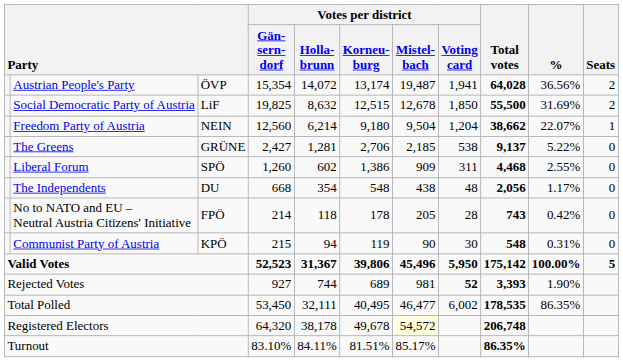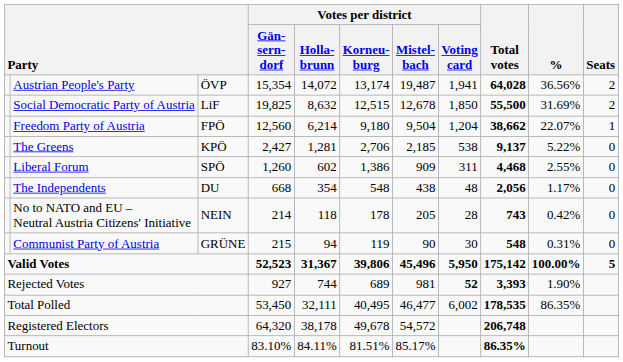Freedom Party of Austria | column 3: NEIN -> FPÖ
The Greens | column 3: GRÜNE -> KPÖ
No to NATO and EU – Neutral Austria Citizens' Initiative | column 3: FPÖ -> NEIN
Communist Party of Austria | column 3: KPÖ -> GRÜNE
Registered Electors | Votes per district / Mistel- bach: lightyellow background -> no background
